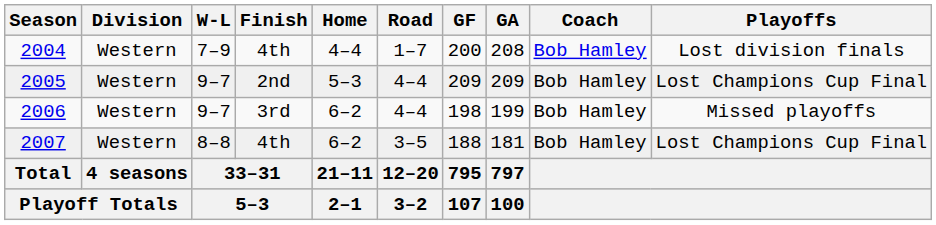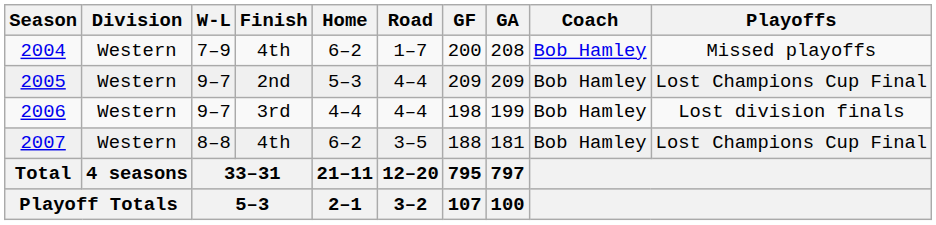2004 | Home: 4–4 -> 6–2
2004 | Playoffs: Lost division finals -> Missed playoffs
2006 | Home: 6–2 -> 4–4
2006 | Playoffs: Missed playoffs -> Lost division finals
